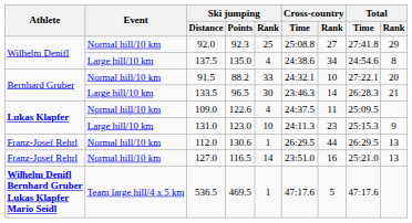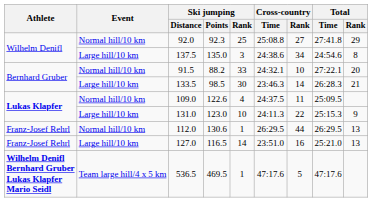137.5 | Ski jumping / Rank: 4 -> 3
133.5 | Ski jumping / Points: 96.5 -> 98.5
131.0 | Cross-country / Rank: 23 -> 22
127.0 | Event: Normal hill/10 km -> Large hill/10 km
